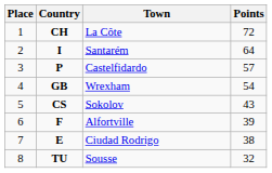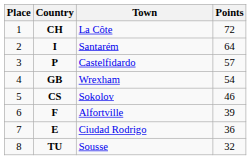CS | Points: 43 -> 46
E | Points: 38 -> 36
